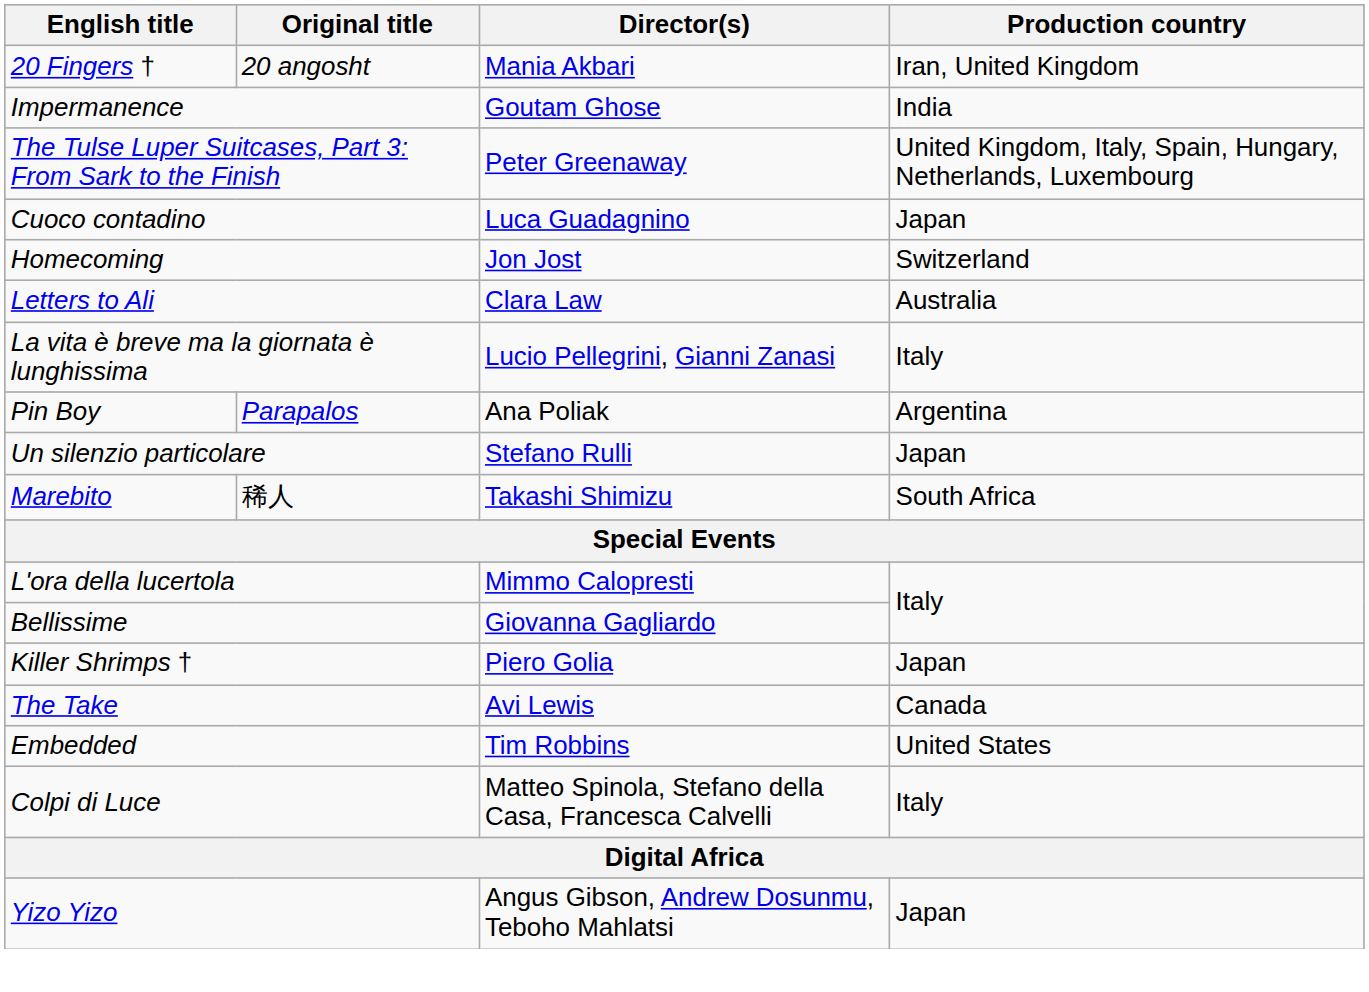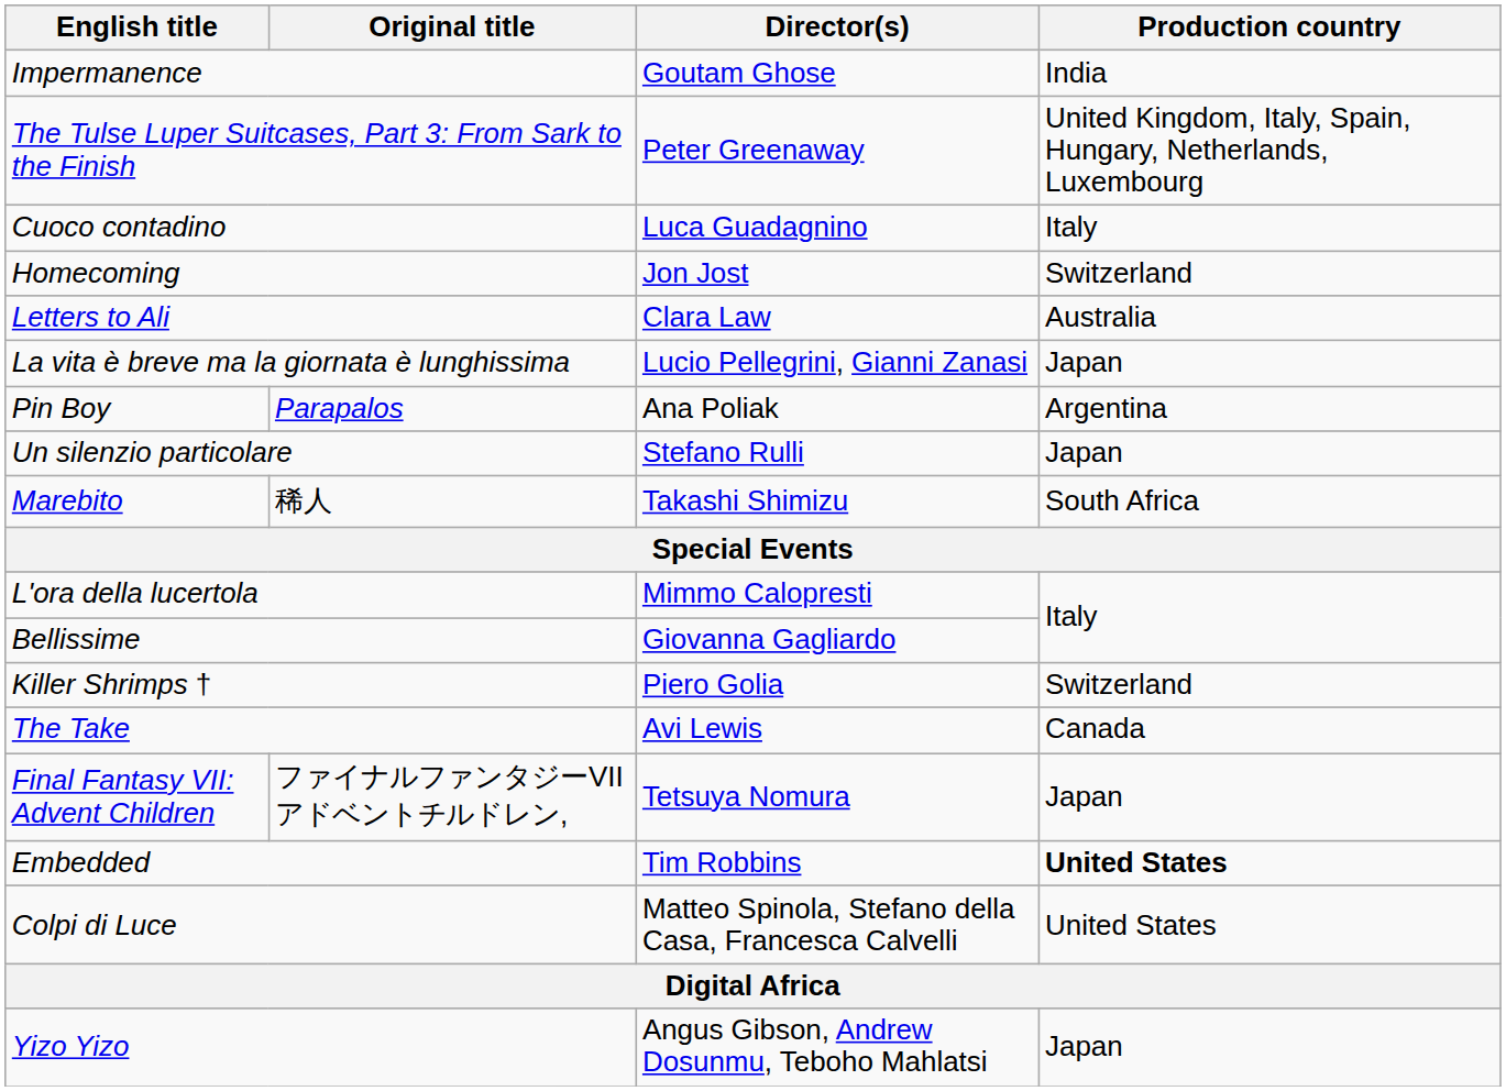- row: 20 Fingers † | 20 angosht | Mania Akbari | Iran, United Kingdom
Cuoco contadino | Production country: Japan -> Italy
La vita è breve ma la giornata è lunghissima | Production country: Italy -> Japan
Killer Shrimps † | Production country: Japan -> Switzerland
+ row: Final Fantasy VII: Advent Children | ファイナルファンタジーVII アドベントチルドレン, | Tetsuya Nomura | Japan
Embedded | Production country: normal -> bold
Colpi di Luce | Production country: Italy -> United States
